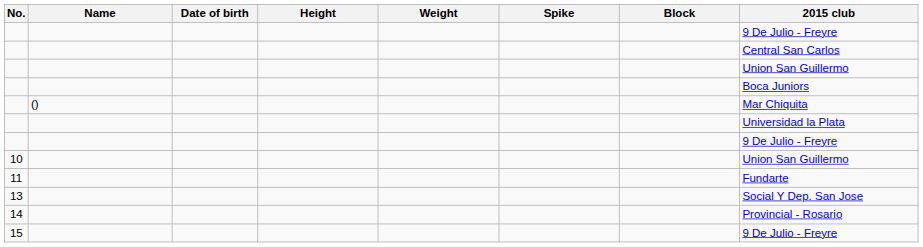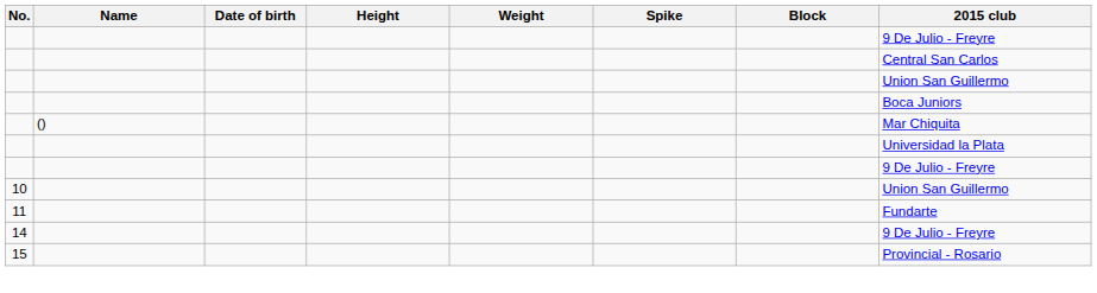- row: 13 | Social Y Dep. San Jose
14 | 2015 club: Provincial - Rosario -> 9 De Julio - Freyre
15 | 2015 club: 9 De Julio - Freyre -> Provincial - Rosario
